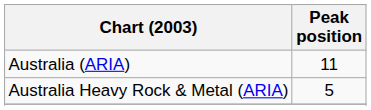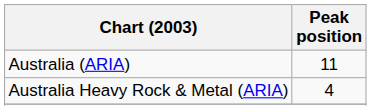Australia Heavy Rock & Metal (ARIA) | Peak position: 5 -> 4
